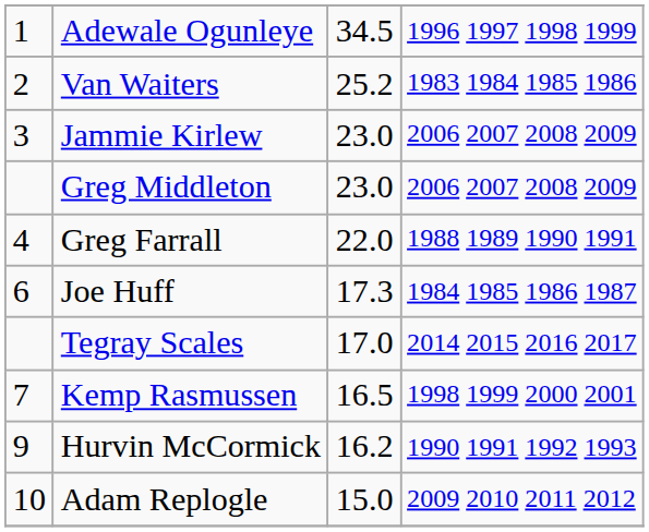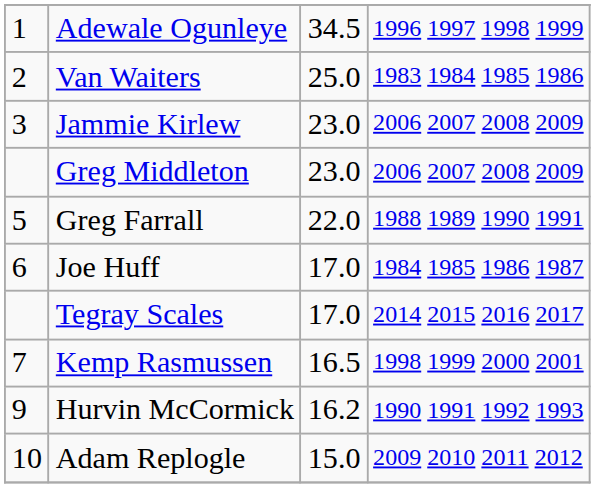Van Waiters | column 3: 25.2 -> 25.0
Greg Farrall | column 1: 4 -> 5
Joe Huff | column 3: 17.3 -> 17.0
